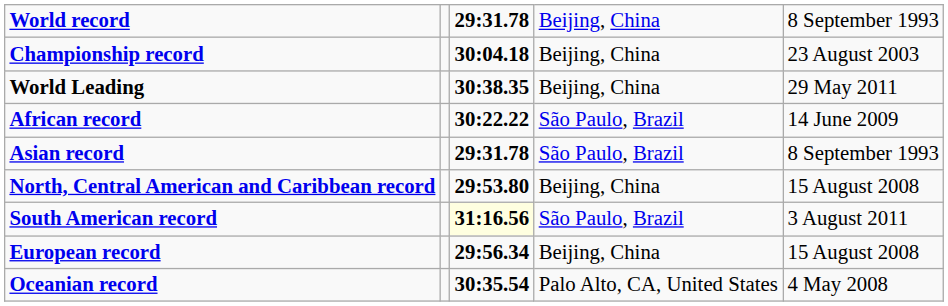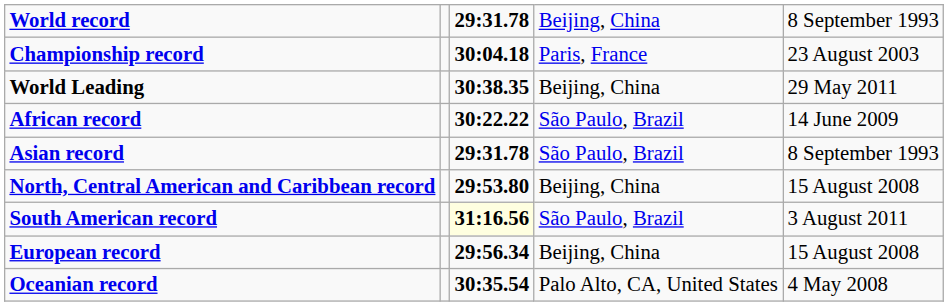Championship record | column 4: Beijing, China -> Paris, France
